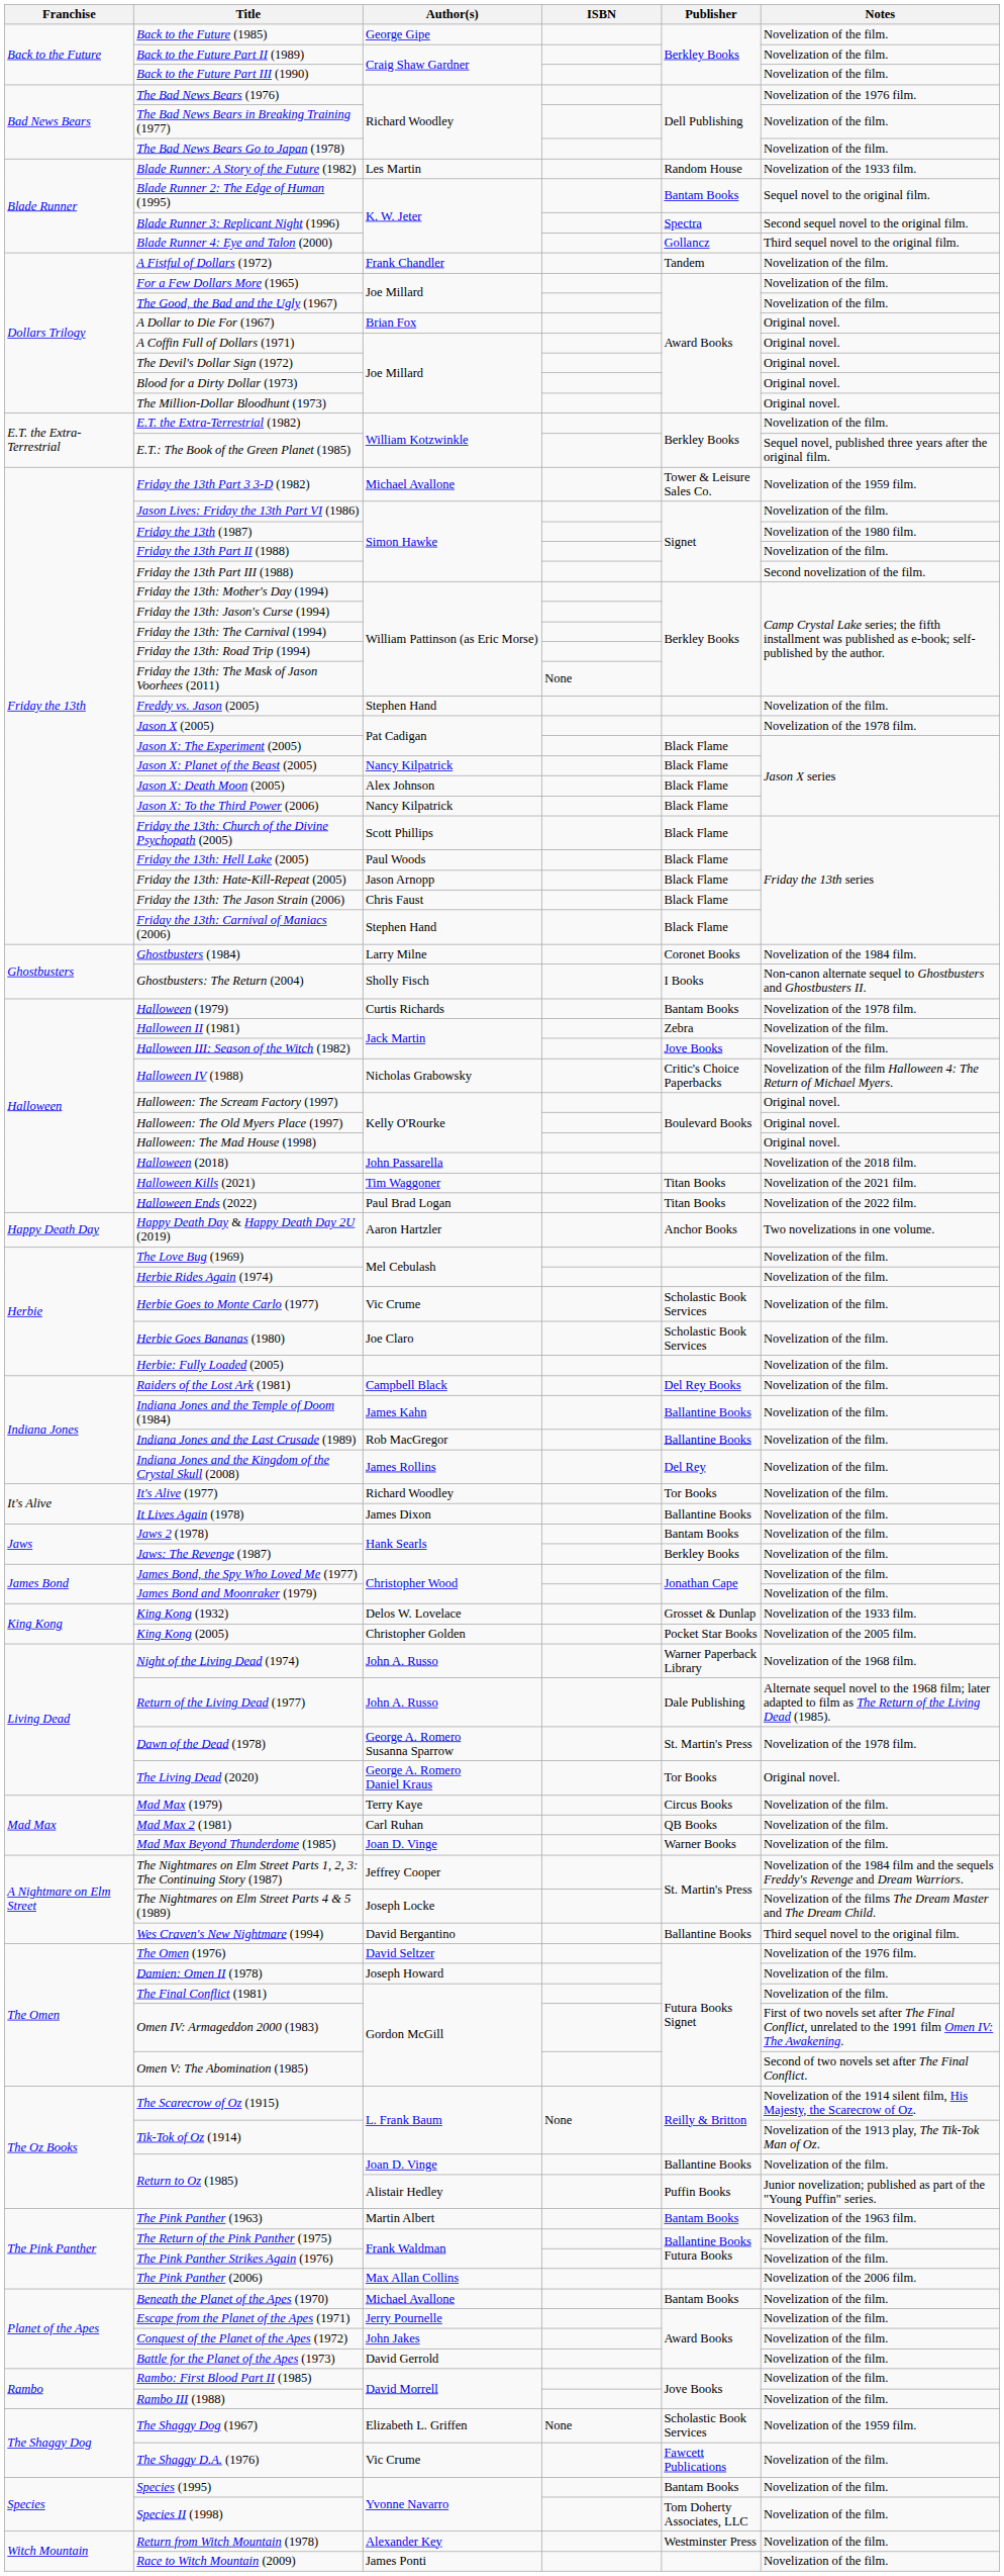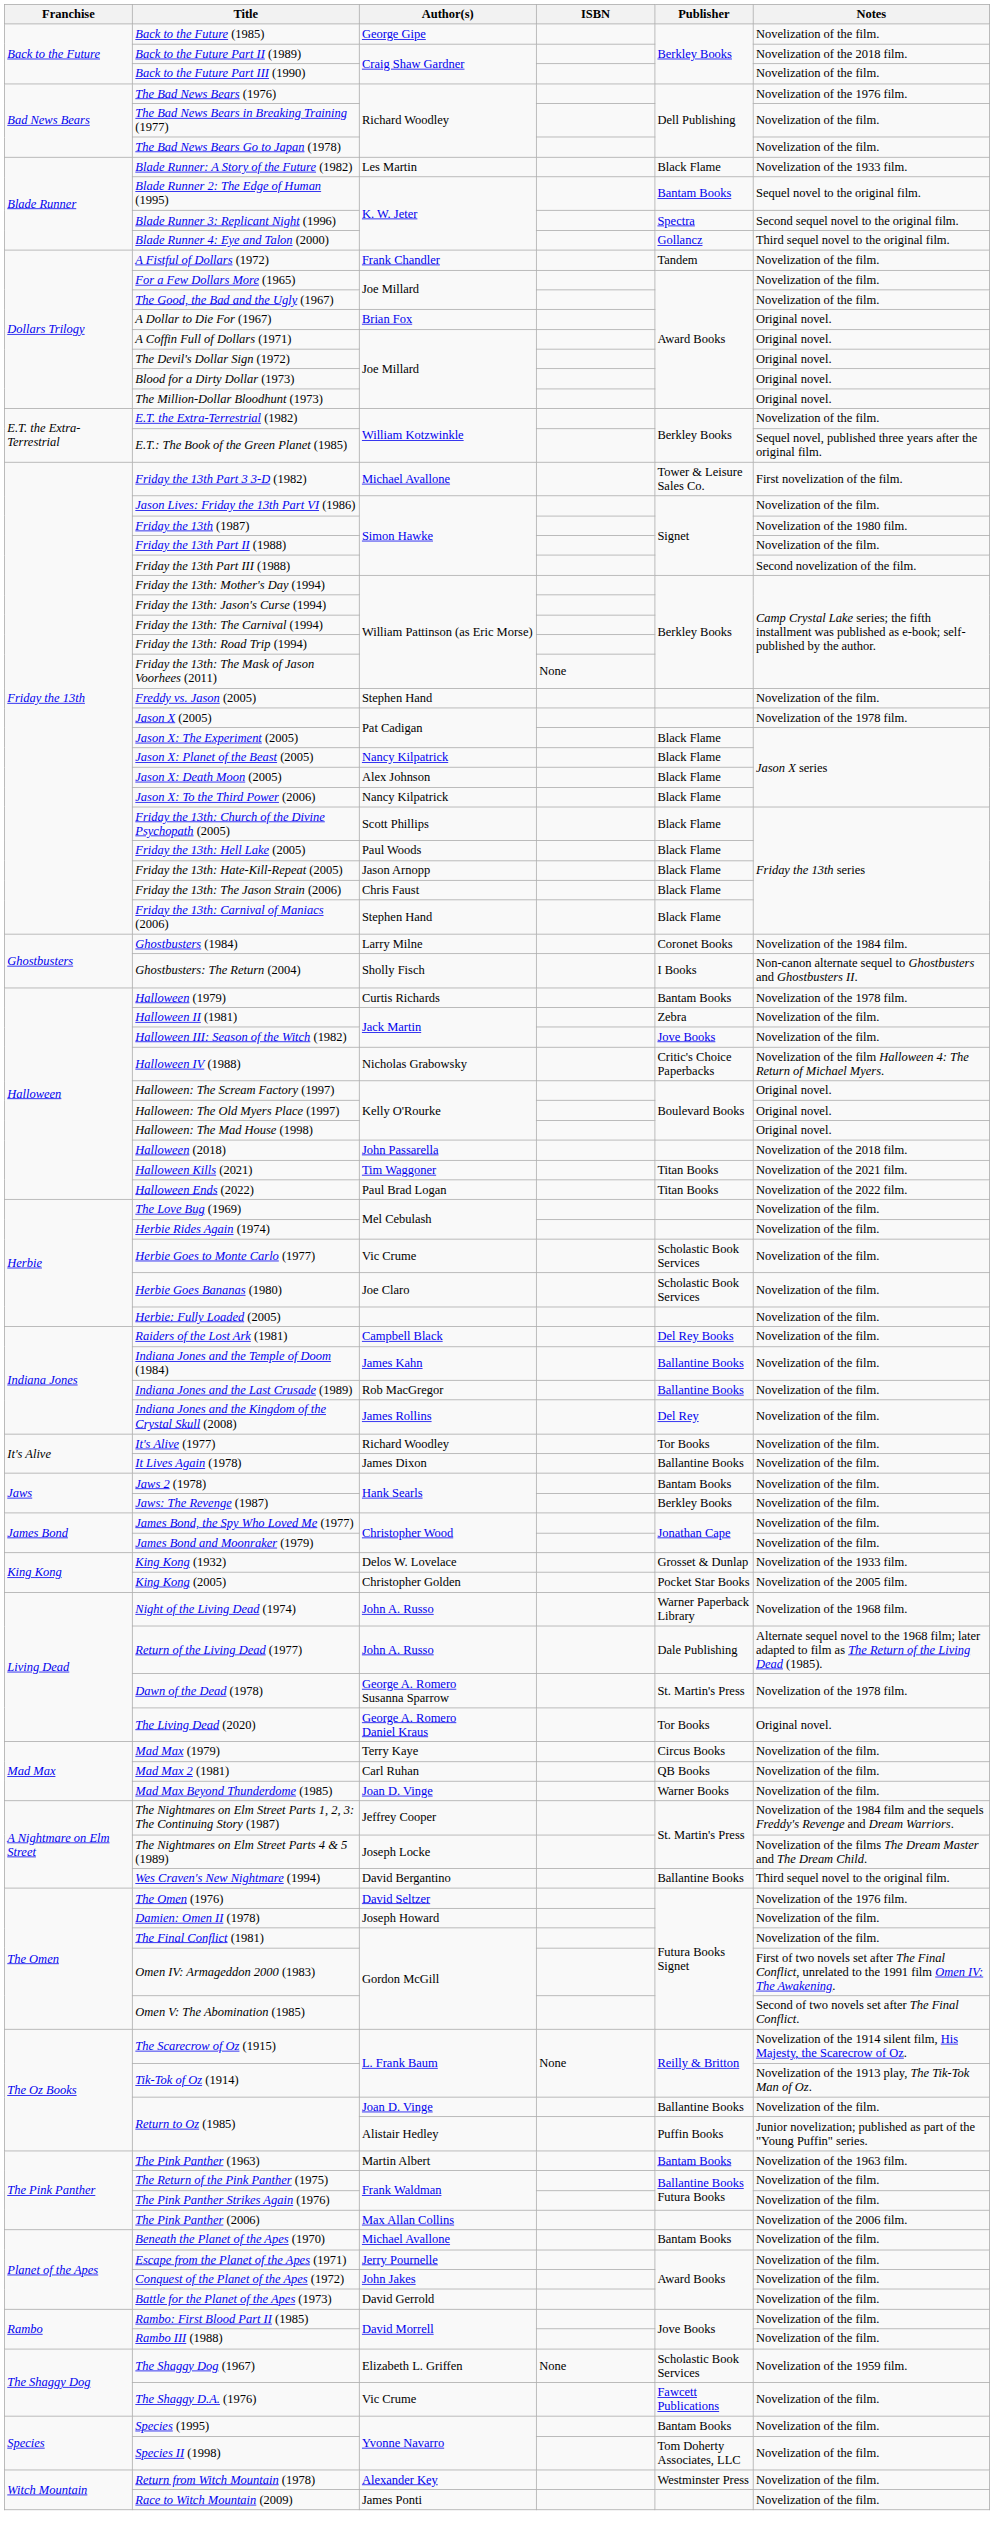Back to the Future Part II (1989) | Notes: Novelization of the film. -> Novelization of the 2018 film.
Blade Runner: A Story of the Future (1982) | Publisher: Random House -> Black Flame
Friday the 13th Part 3 3-D (1982) | Notes: Novelization of the 1959 film. -> First novelization of the film.
- row: Happy Death Day | Happy Death Day & Happy Death Day 2U (2019) | Aaron Hartzler | Anchor Books | Two novelizations in one volume.
